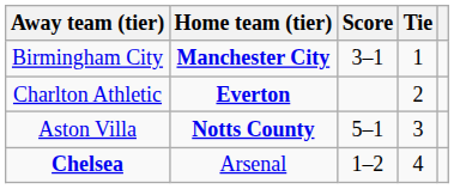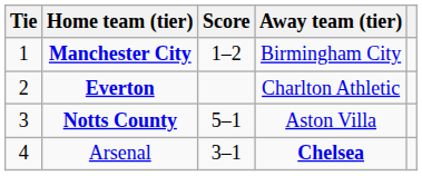columns swapped: Tie <-> Away team (tier)
Manchester City | Score: 3–1 -> 1–2
Arsenal | Score: 1–2 -> 3–1
